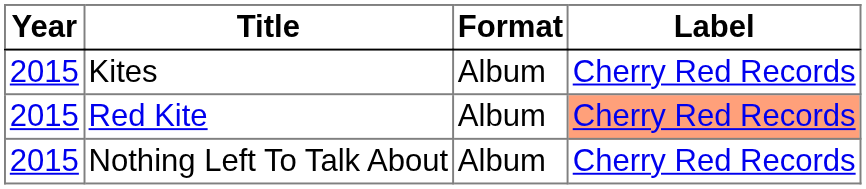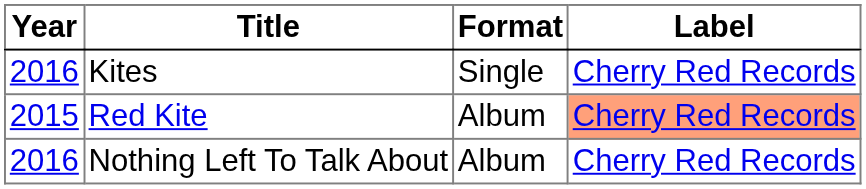Kites | Year: 2015 -> 2016
Kites | Format: Album -> Single
Nothing Left To Talk About | Year: 2015 -> 2016
